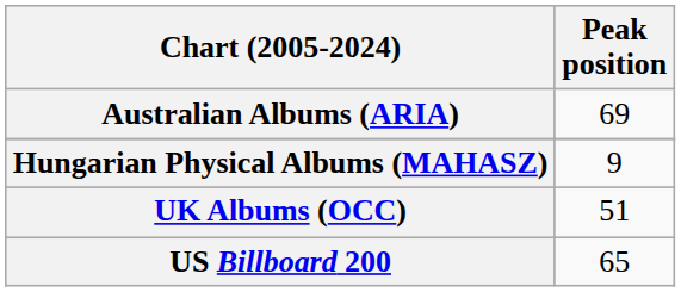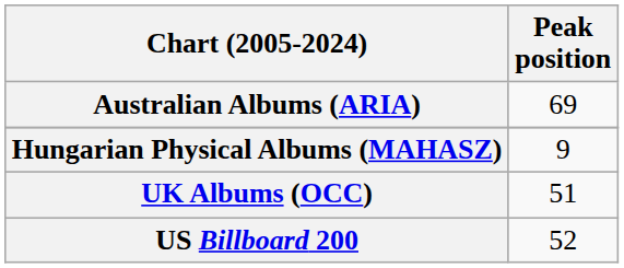US Billboard 200 | Peak position: 65 -> 52
